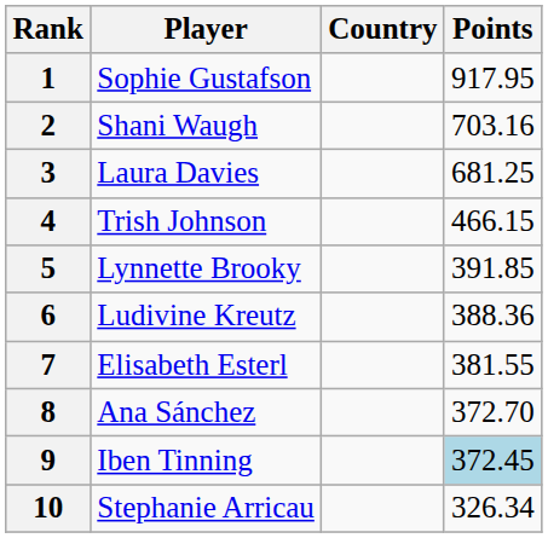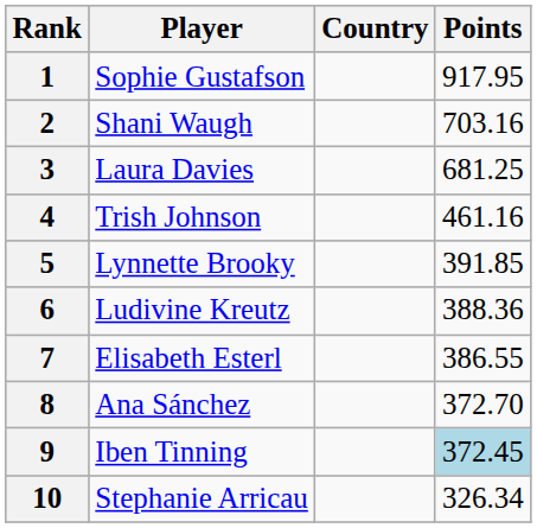4 | Points: 466.15 -> 461.16
7 | Points: 381.55 -> 386.55
